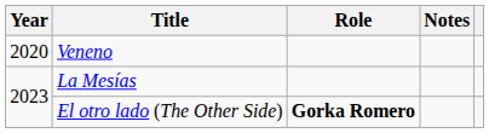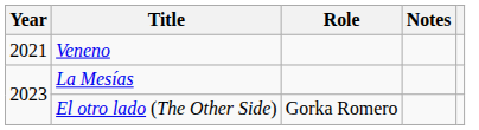Veneno | Year: 2020 -> 2021
El otro lado (The Other Side) | Role: bold -> normal
